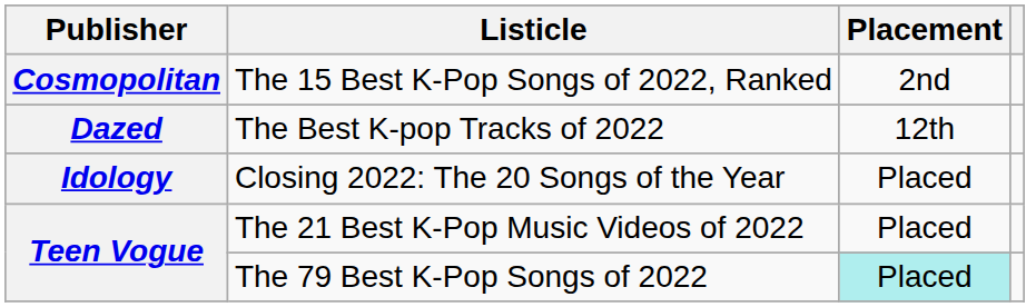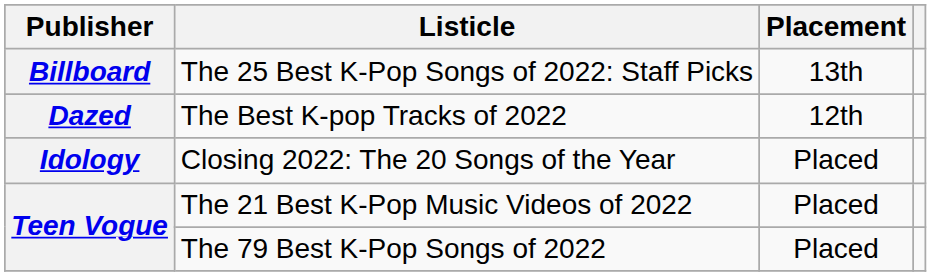+ row: Billboard | The 25 Best K-Pop Songs of 2022: Staff Picks | 13th
- row: Cosmopolitan | The 15 Best K-Pop Songs of 2022, Ranked | 2nd
The 79 Best K-Pop Songs of 2022 | Placement: paleturquoise background -> no background
